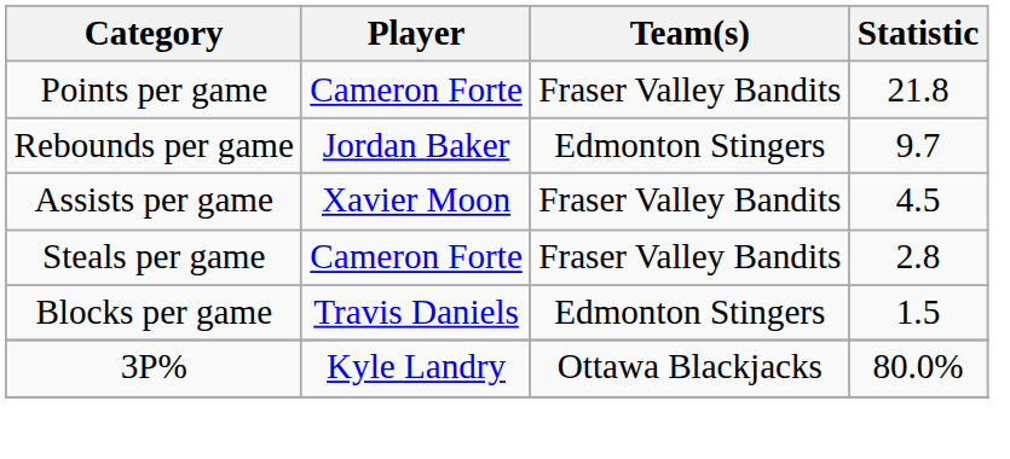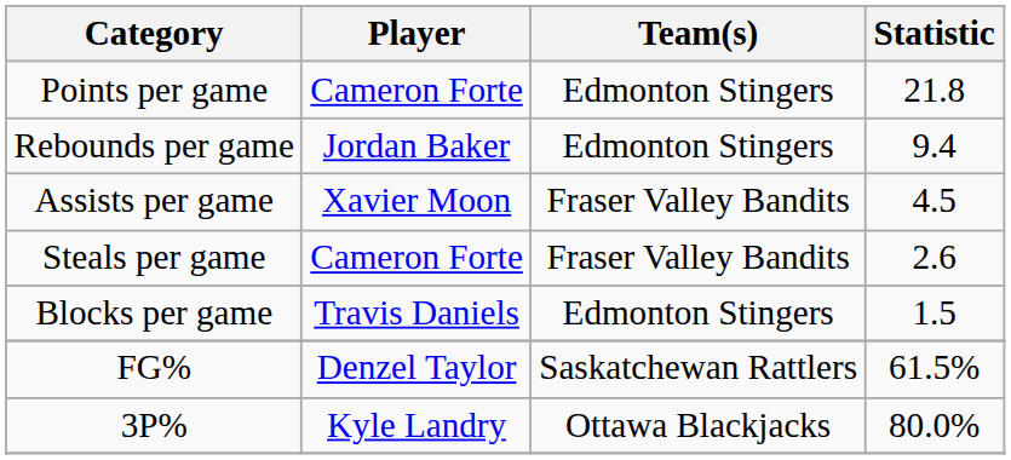Points per game | Team(s): Fraser Valley Bandits -> Edmonton Stingers
Rebounds per game | Statistic: 9.7 -> 9.4
Steals per game | Statistic: 2.8 -> 2.6
+ row: FG% | Denzel Taylor | Saskatchewan Rattlers | 61.5%
